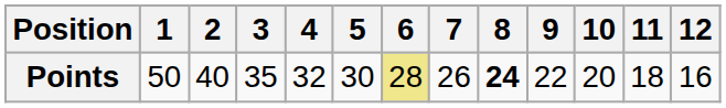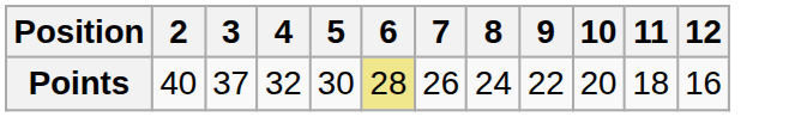- column: 1 | 50
Points | 3: 35 -> 37
Points | 8: bold -> normal
